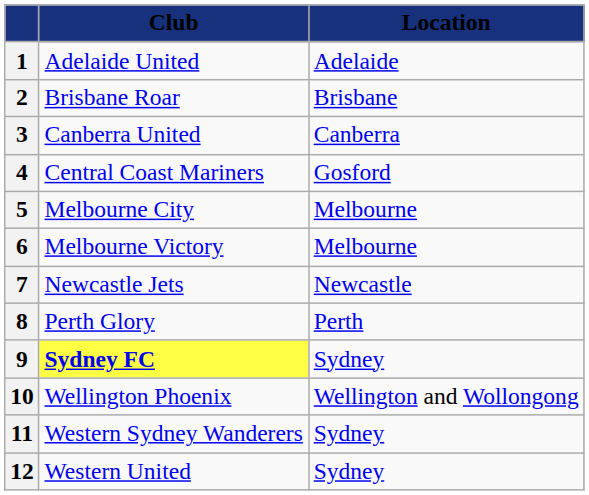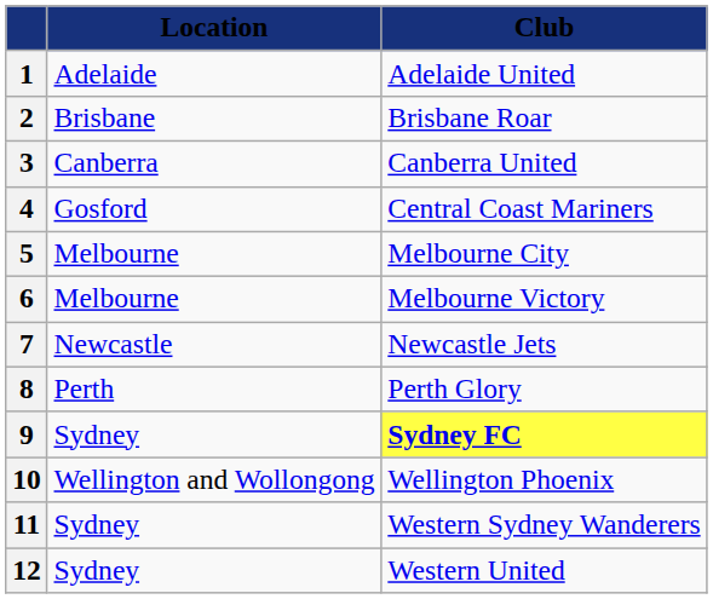columns swapped: Club <-> Location
